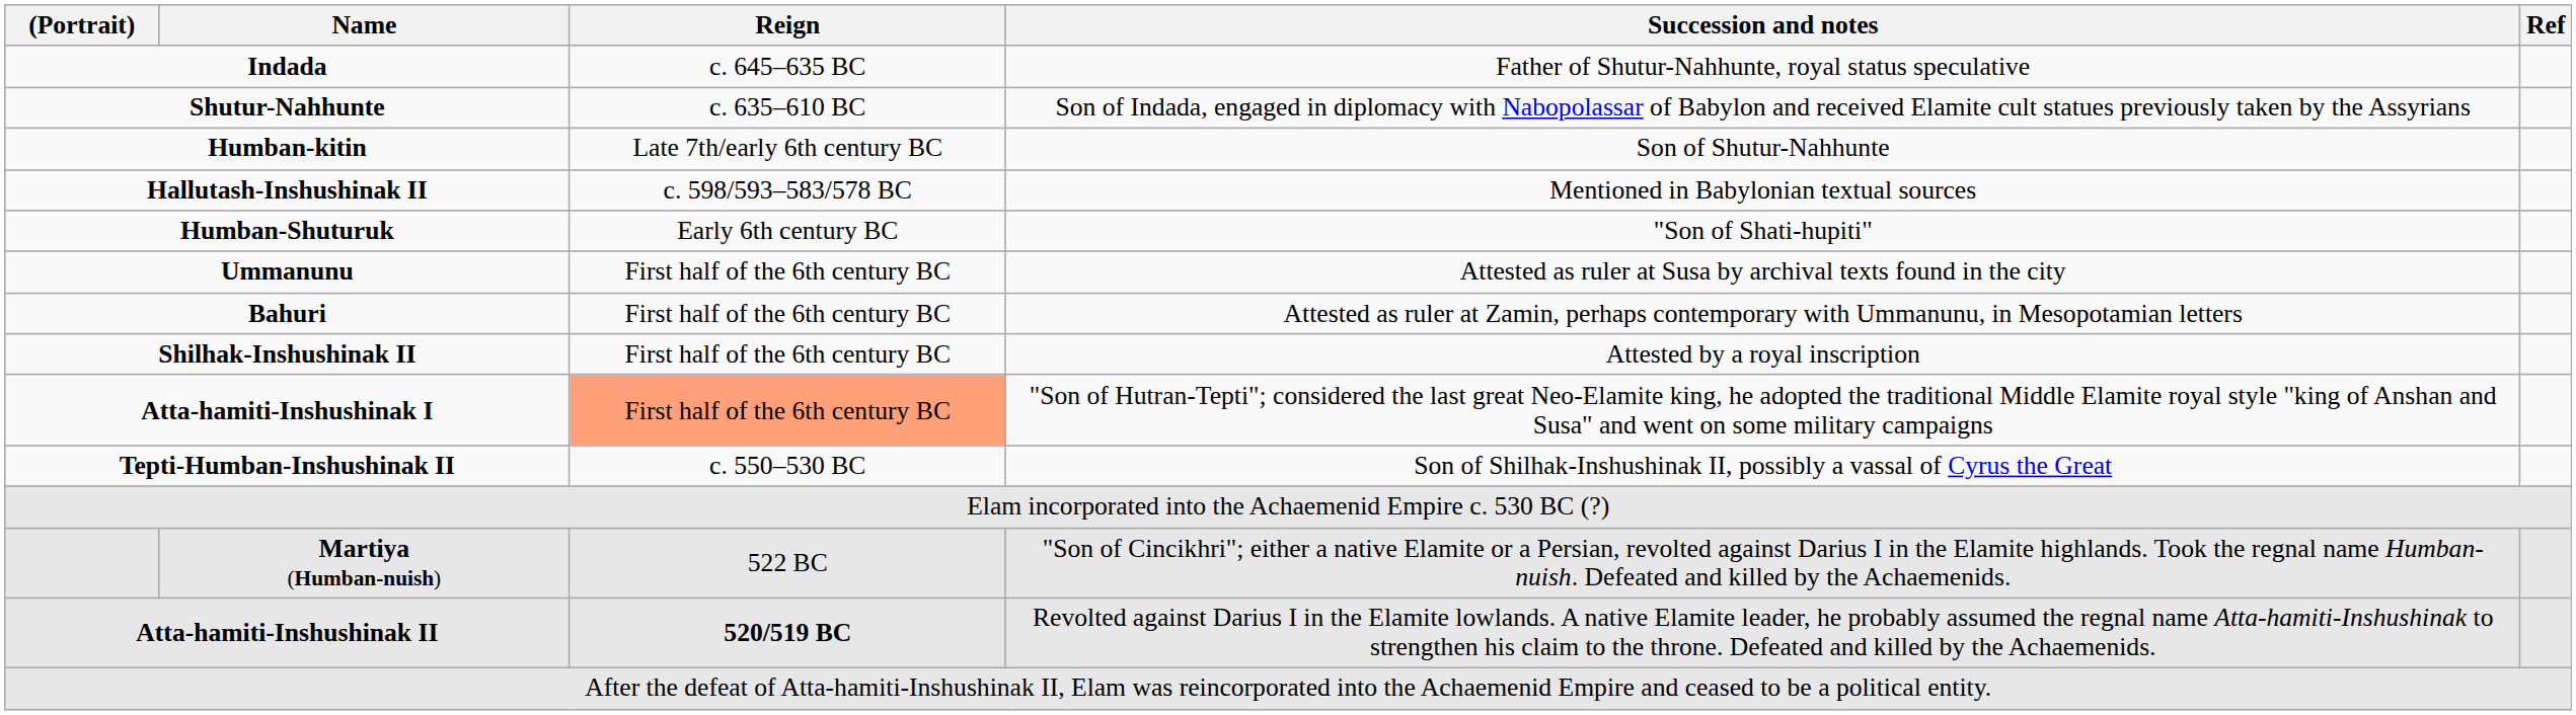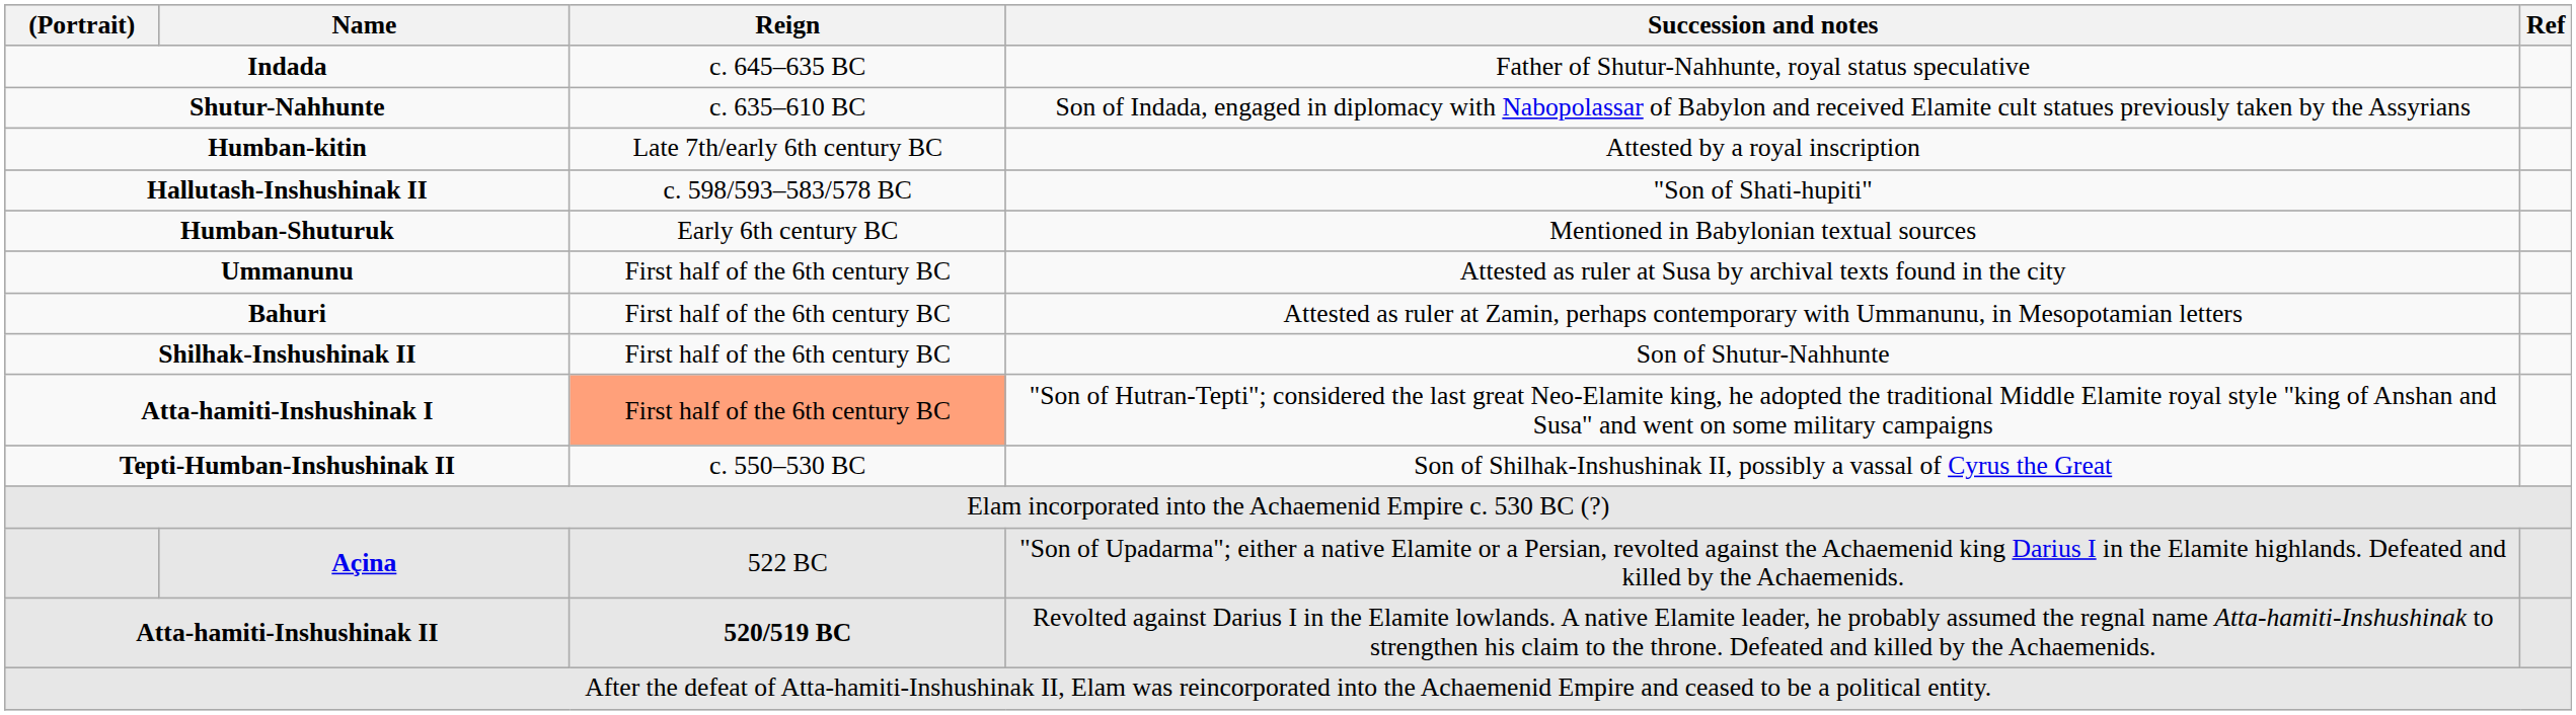Humban-kitin | Succession and notes: Son of Shutur-Nahhunte -> Attested by a royal inscription
Hallutash-Inshushinak II | Succession and notes: Mentioned in Babylonian textual sources -> "Son of Shati-hupiti"
Humban-Shuturuk | Succession and notes: "Son of Shati-hupiti" -> Mentioned in Babylonian textual sources
Shilhak-Inshushinak II | Succession and notes: Attested by a royal inscription -> Son of Shutur-Nahhunte
+ row: Açina | 522 BC | "Son of Upadarma"; either a native Elamite or a Persian, revolted against the Achaemenid king Darius I in the Elamite highlands. Defeated and killed by the Achaemenids.
- row: Martiya (Humban-nuish) | 522 BC | "Son of Cincikhri"; either a native Elamite or a Persian, revolted against Darius I in the Elamite highlands. Took the regnal name Humban-nuish. Defeated and killed by the Achaemenids.
